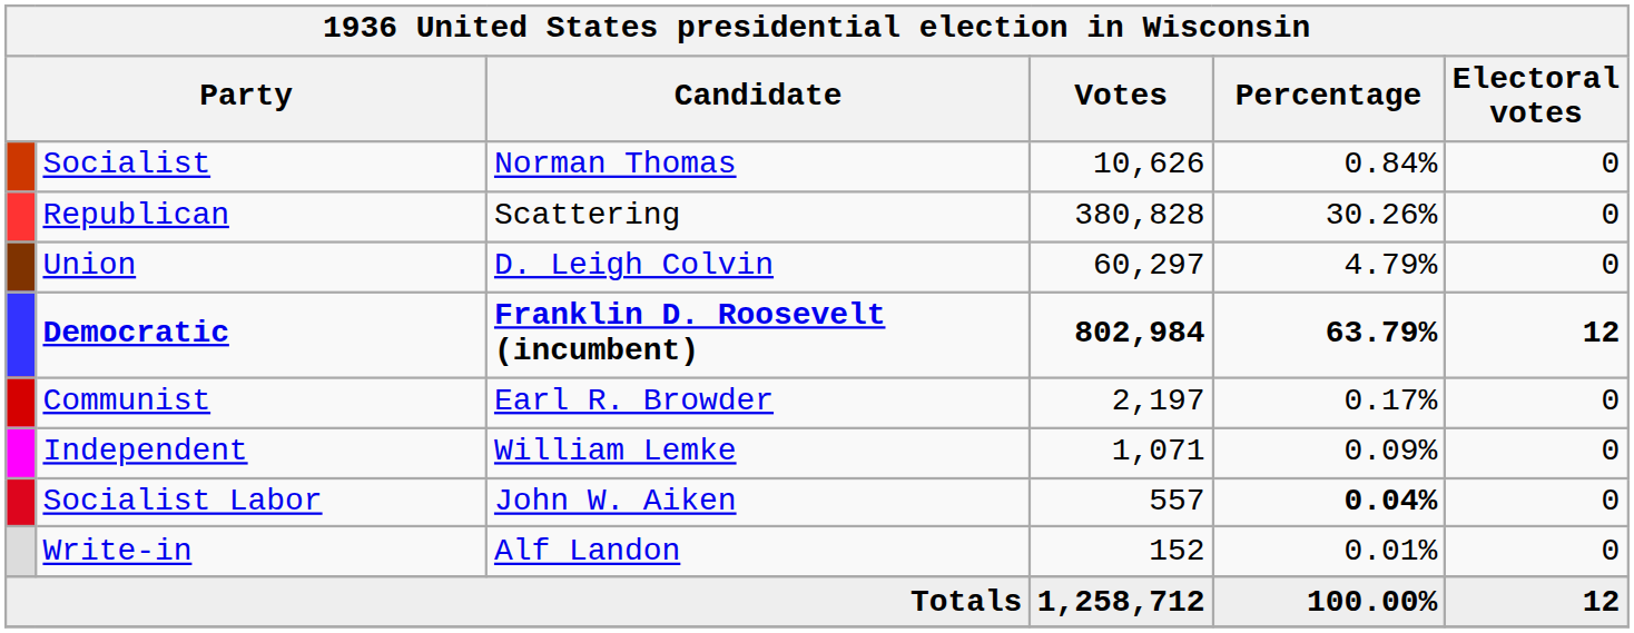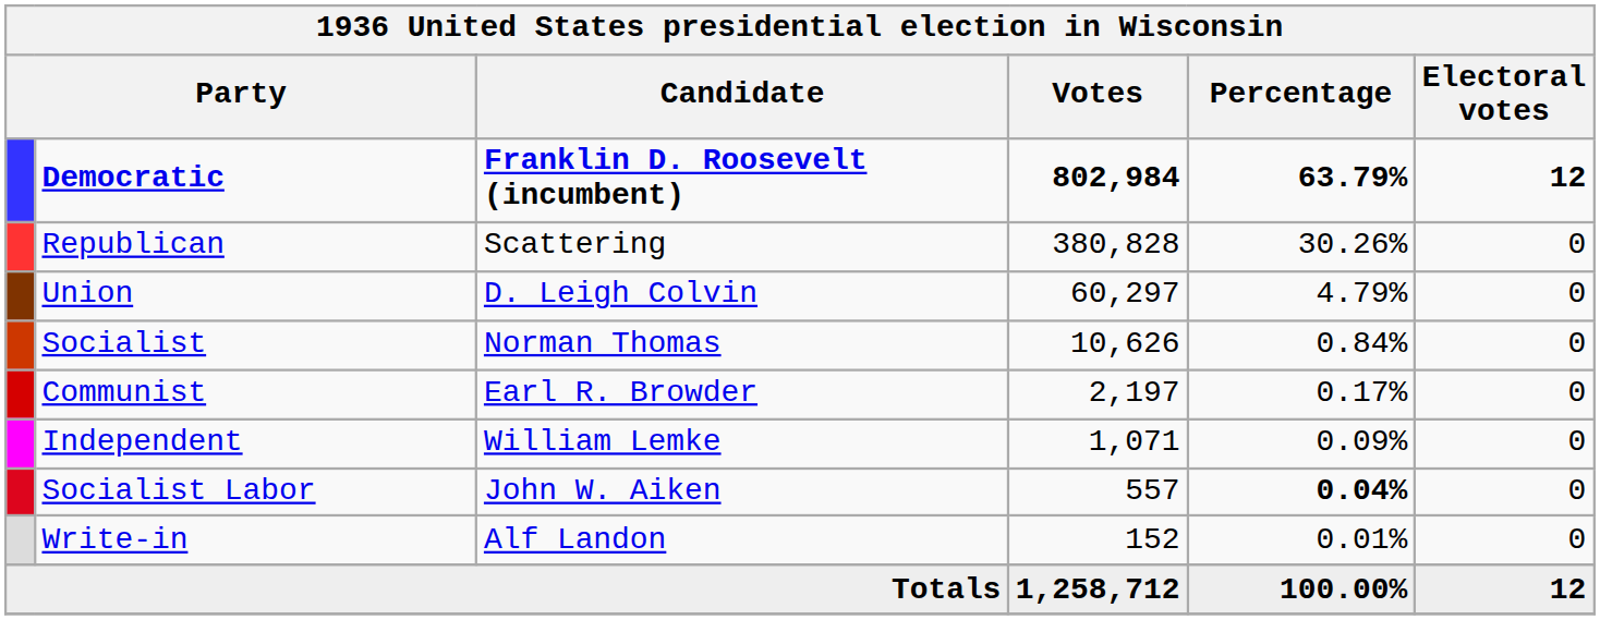rows swapped: Democratic <-> Socialist
